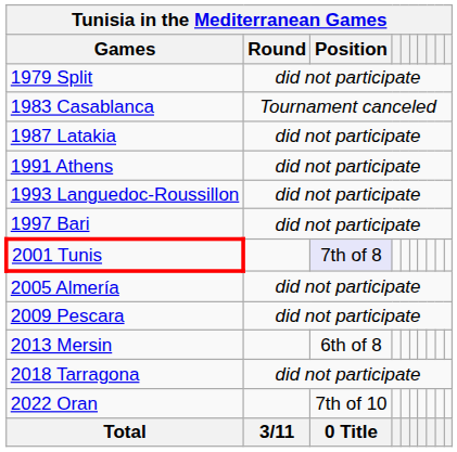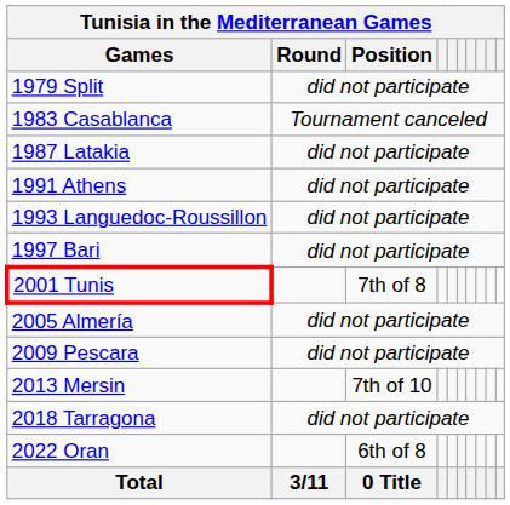2001 Tunis | Position: lavender background -> no background
2013 Mersin | Position: 6th of 8 -> 7th of 10
2022 Oran | Position: 7th of 10 -> 6th of 8
